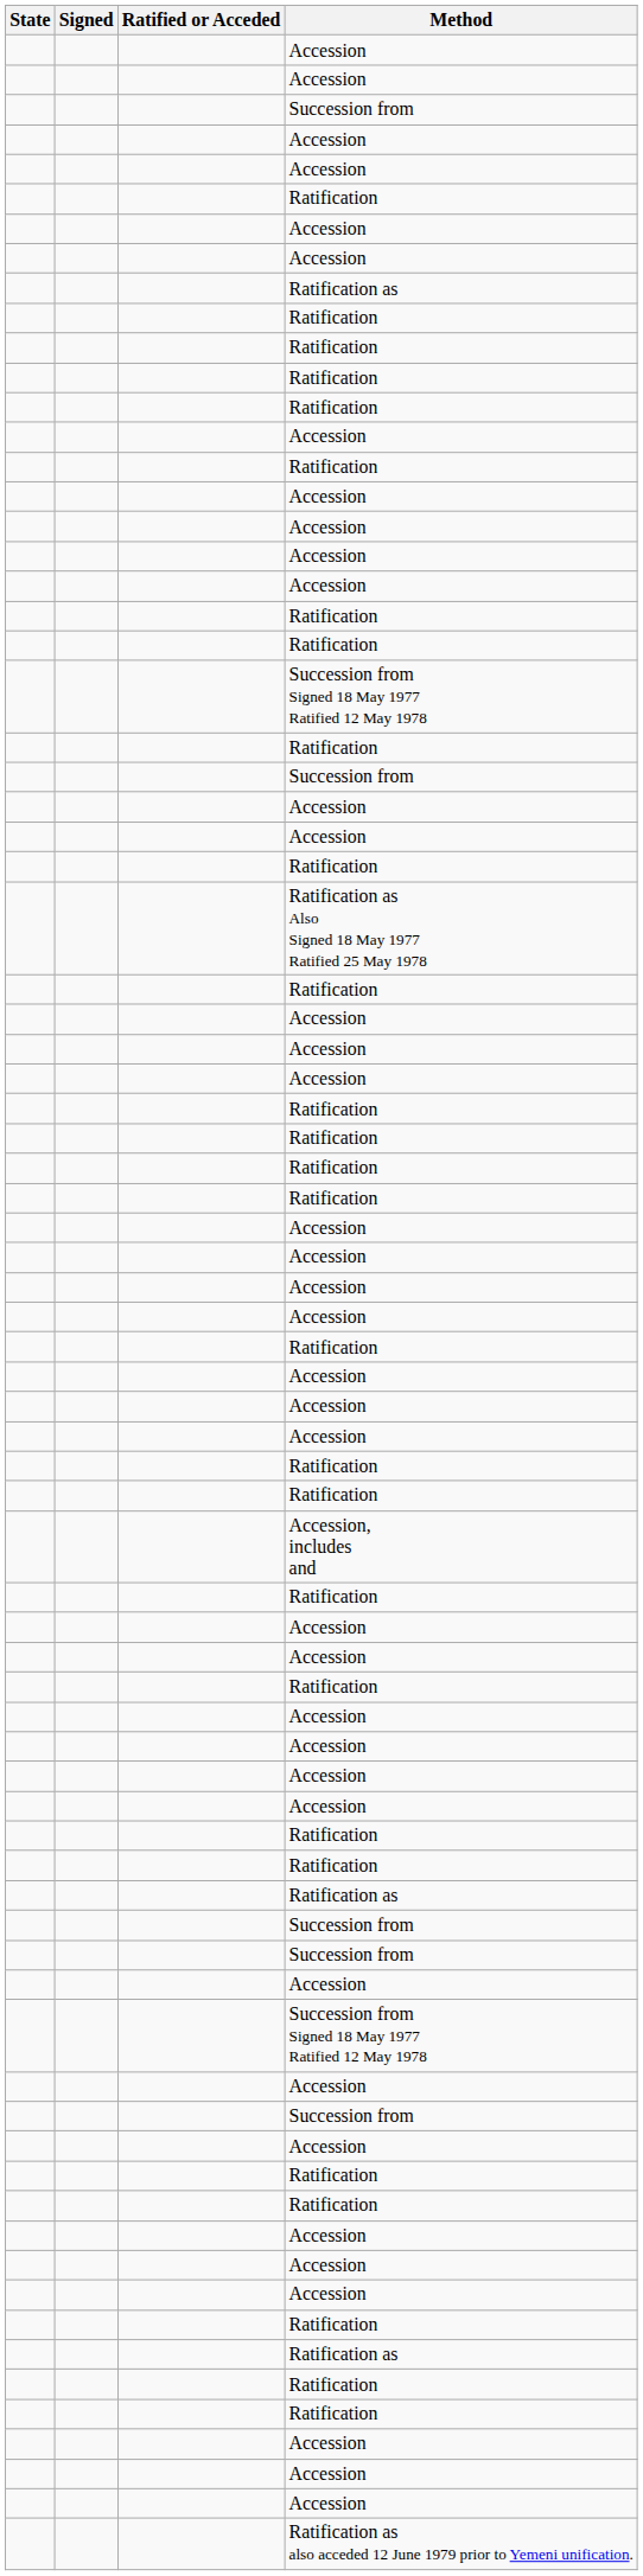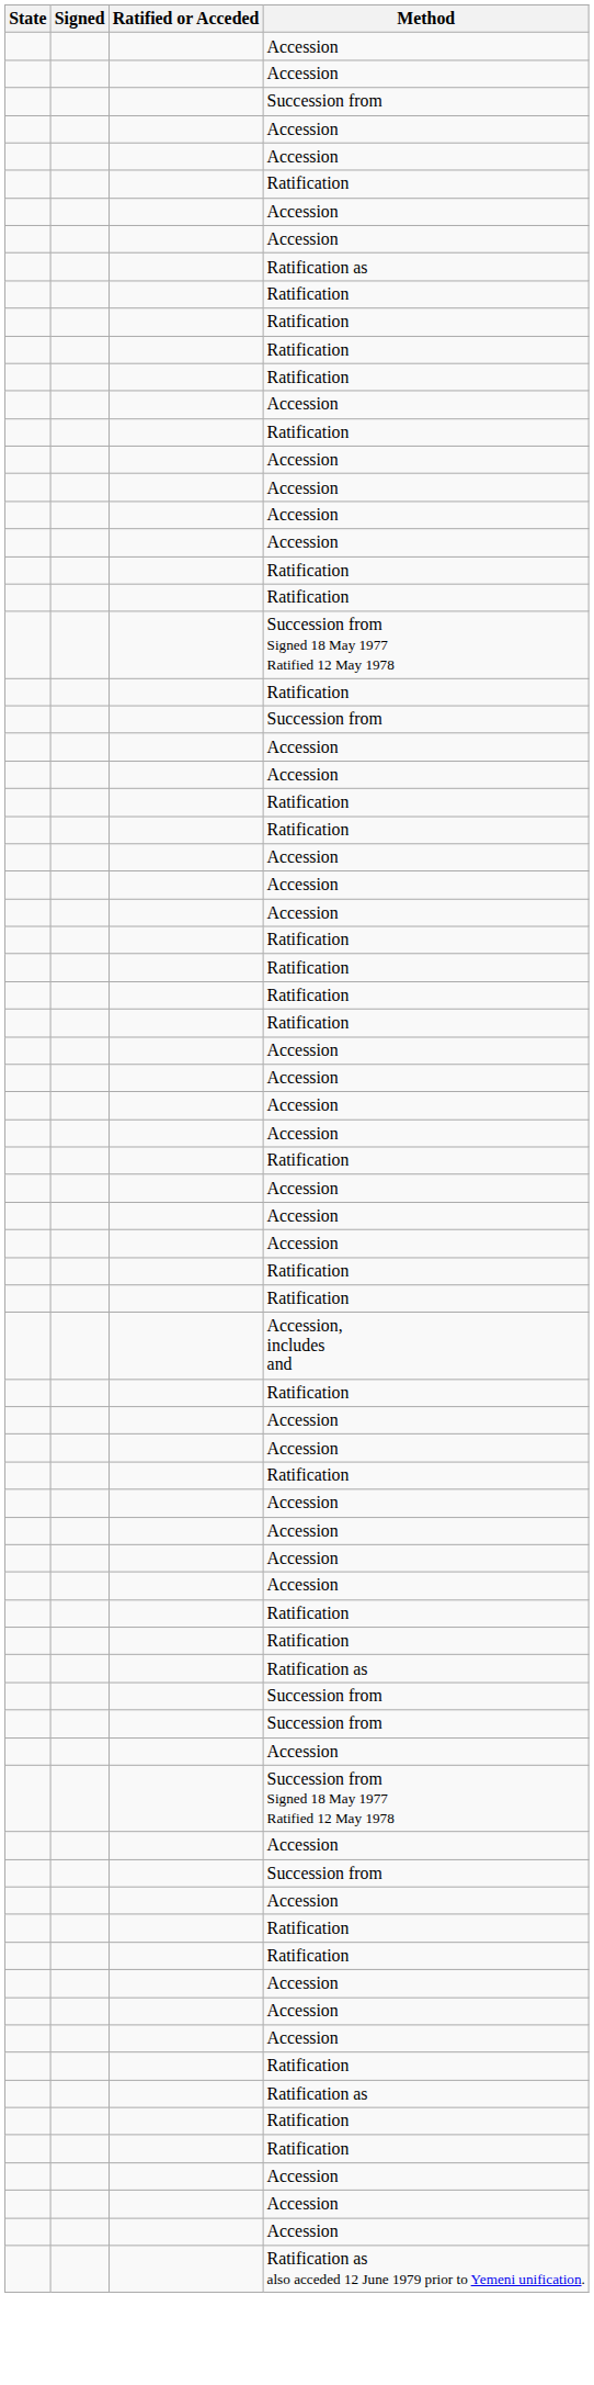- row: Ratification as Also Signed 18 May 1977 Ratified 25 May 1978
